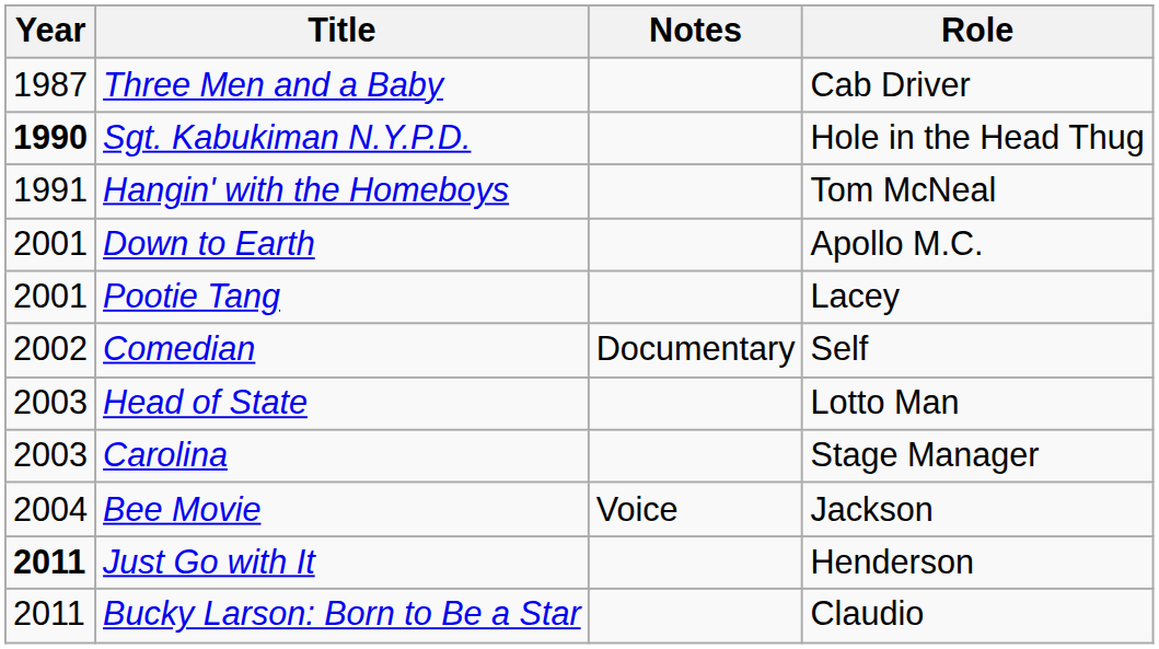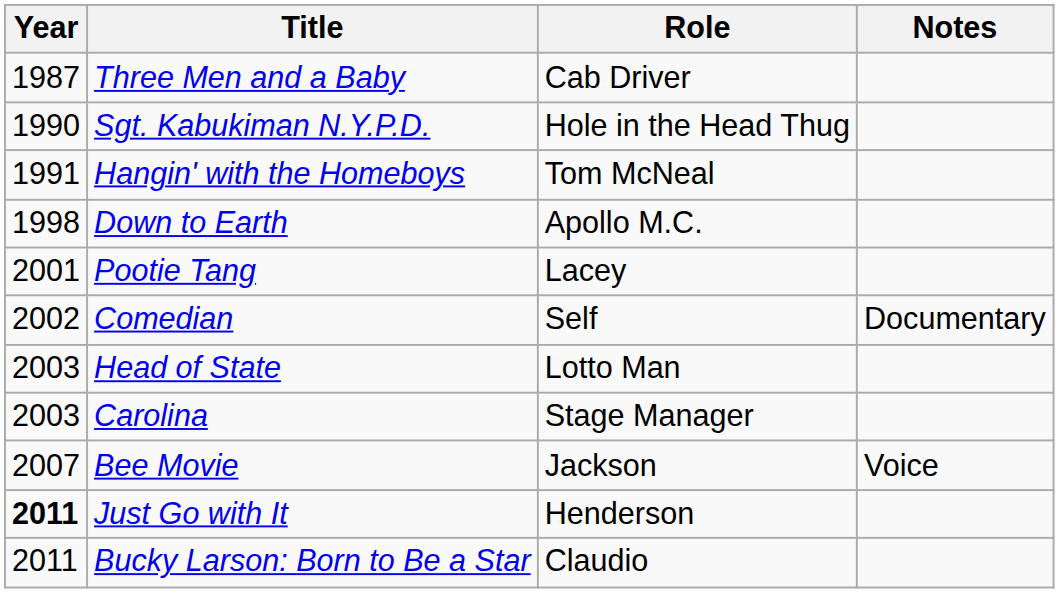columns swapped: Role <-> Notes
Sgt. Kabukiman N.Y.P.D. | Year: bold -> normal
Down to Earth | Year: 2001 -> 1998
Bee Movie | Year: 2004 -> 2007
